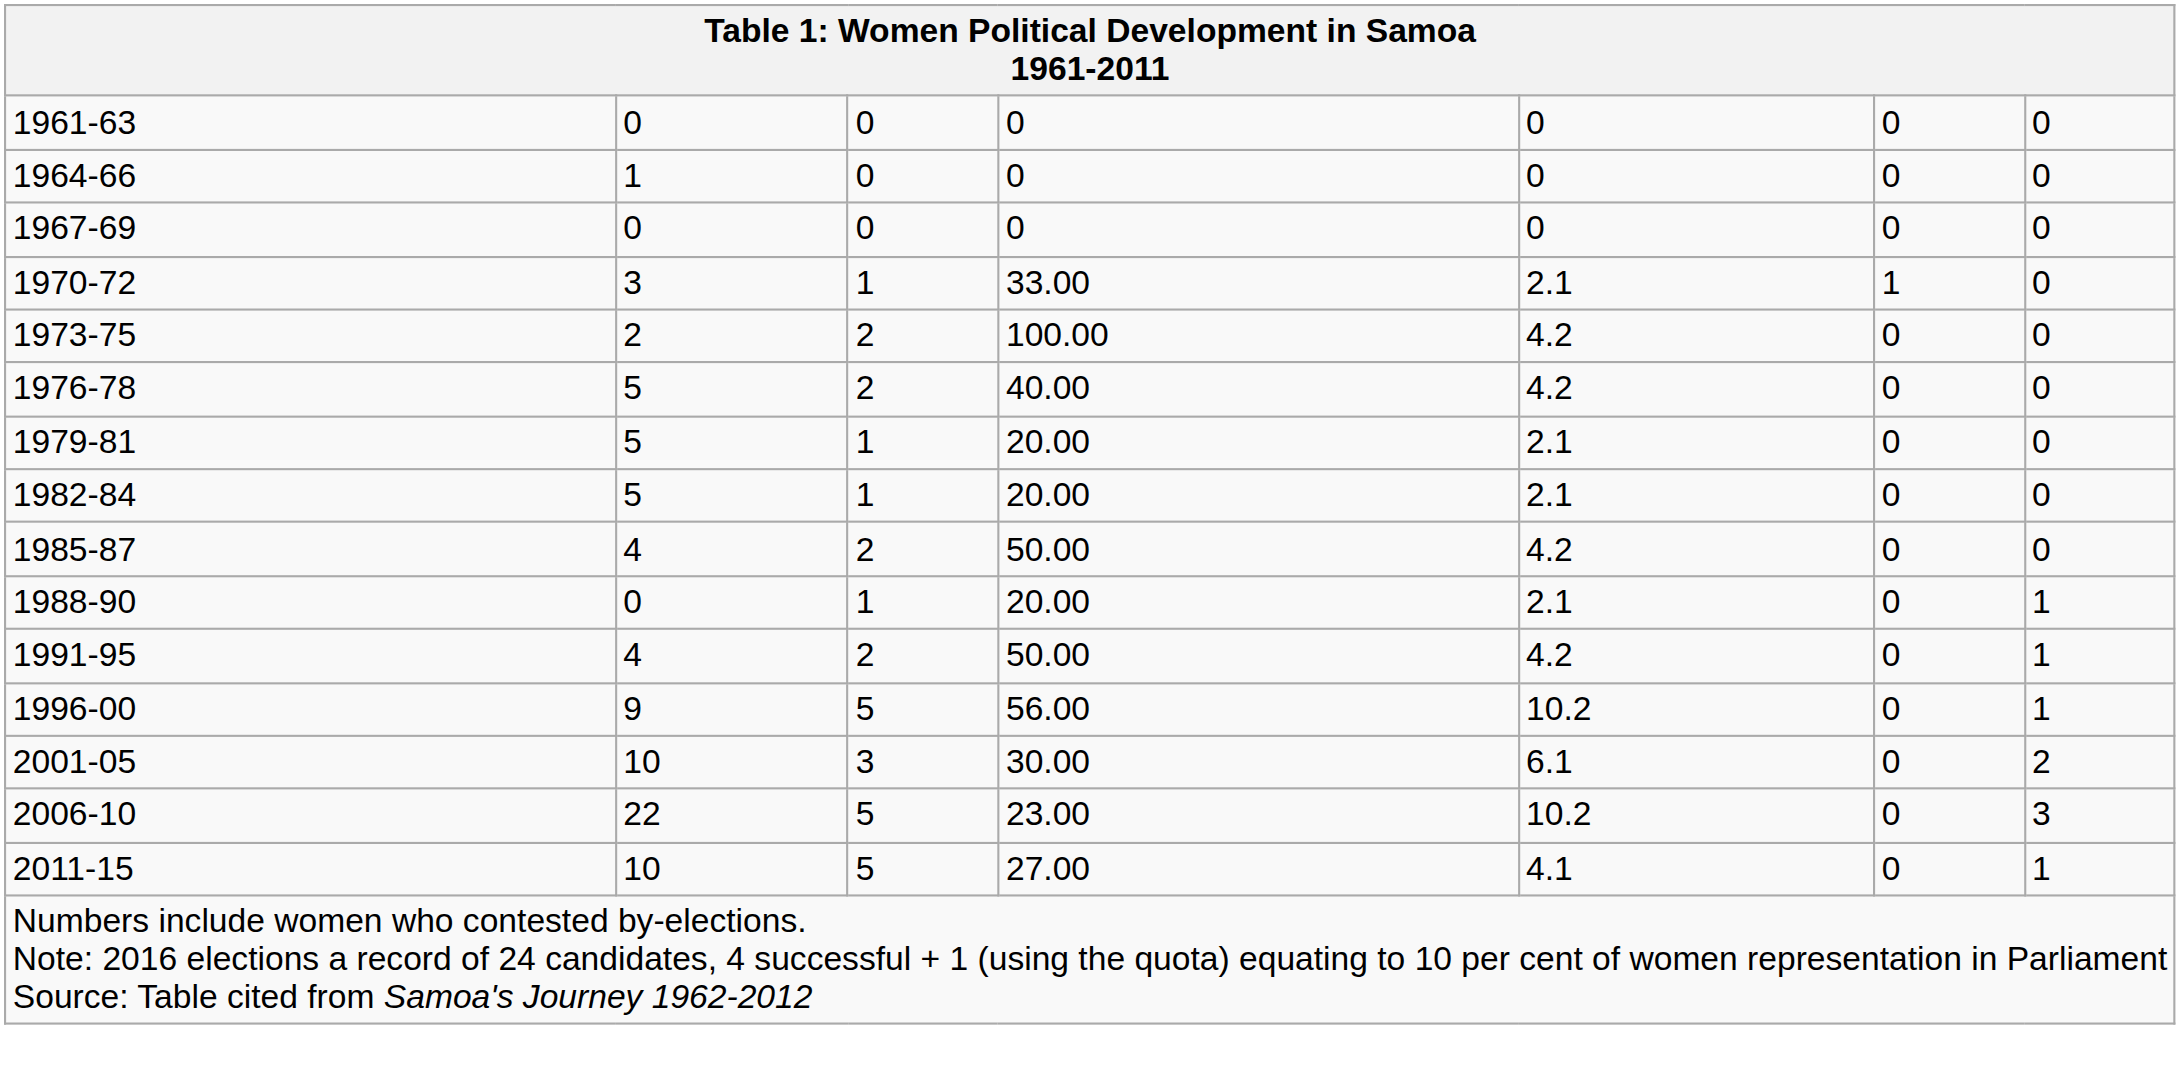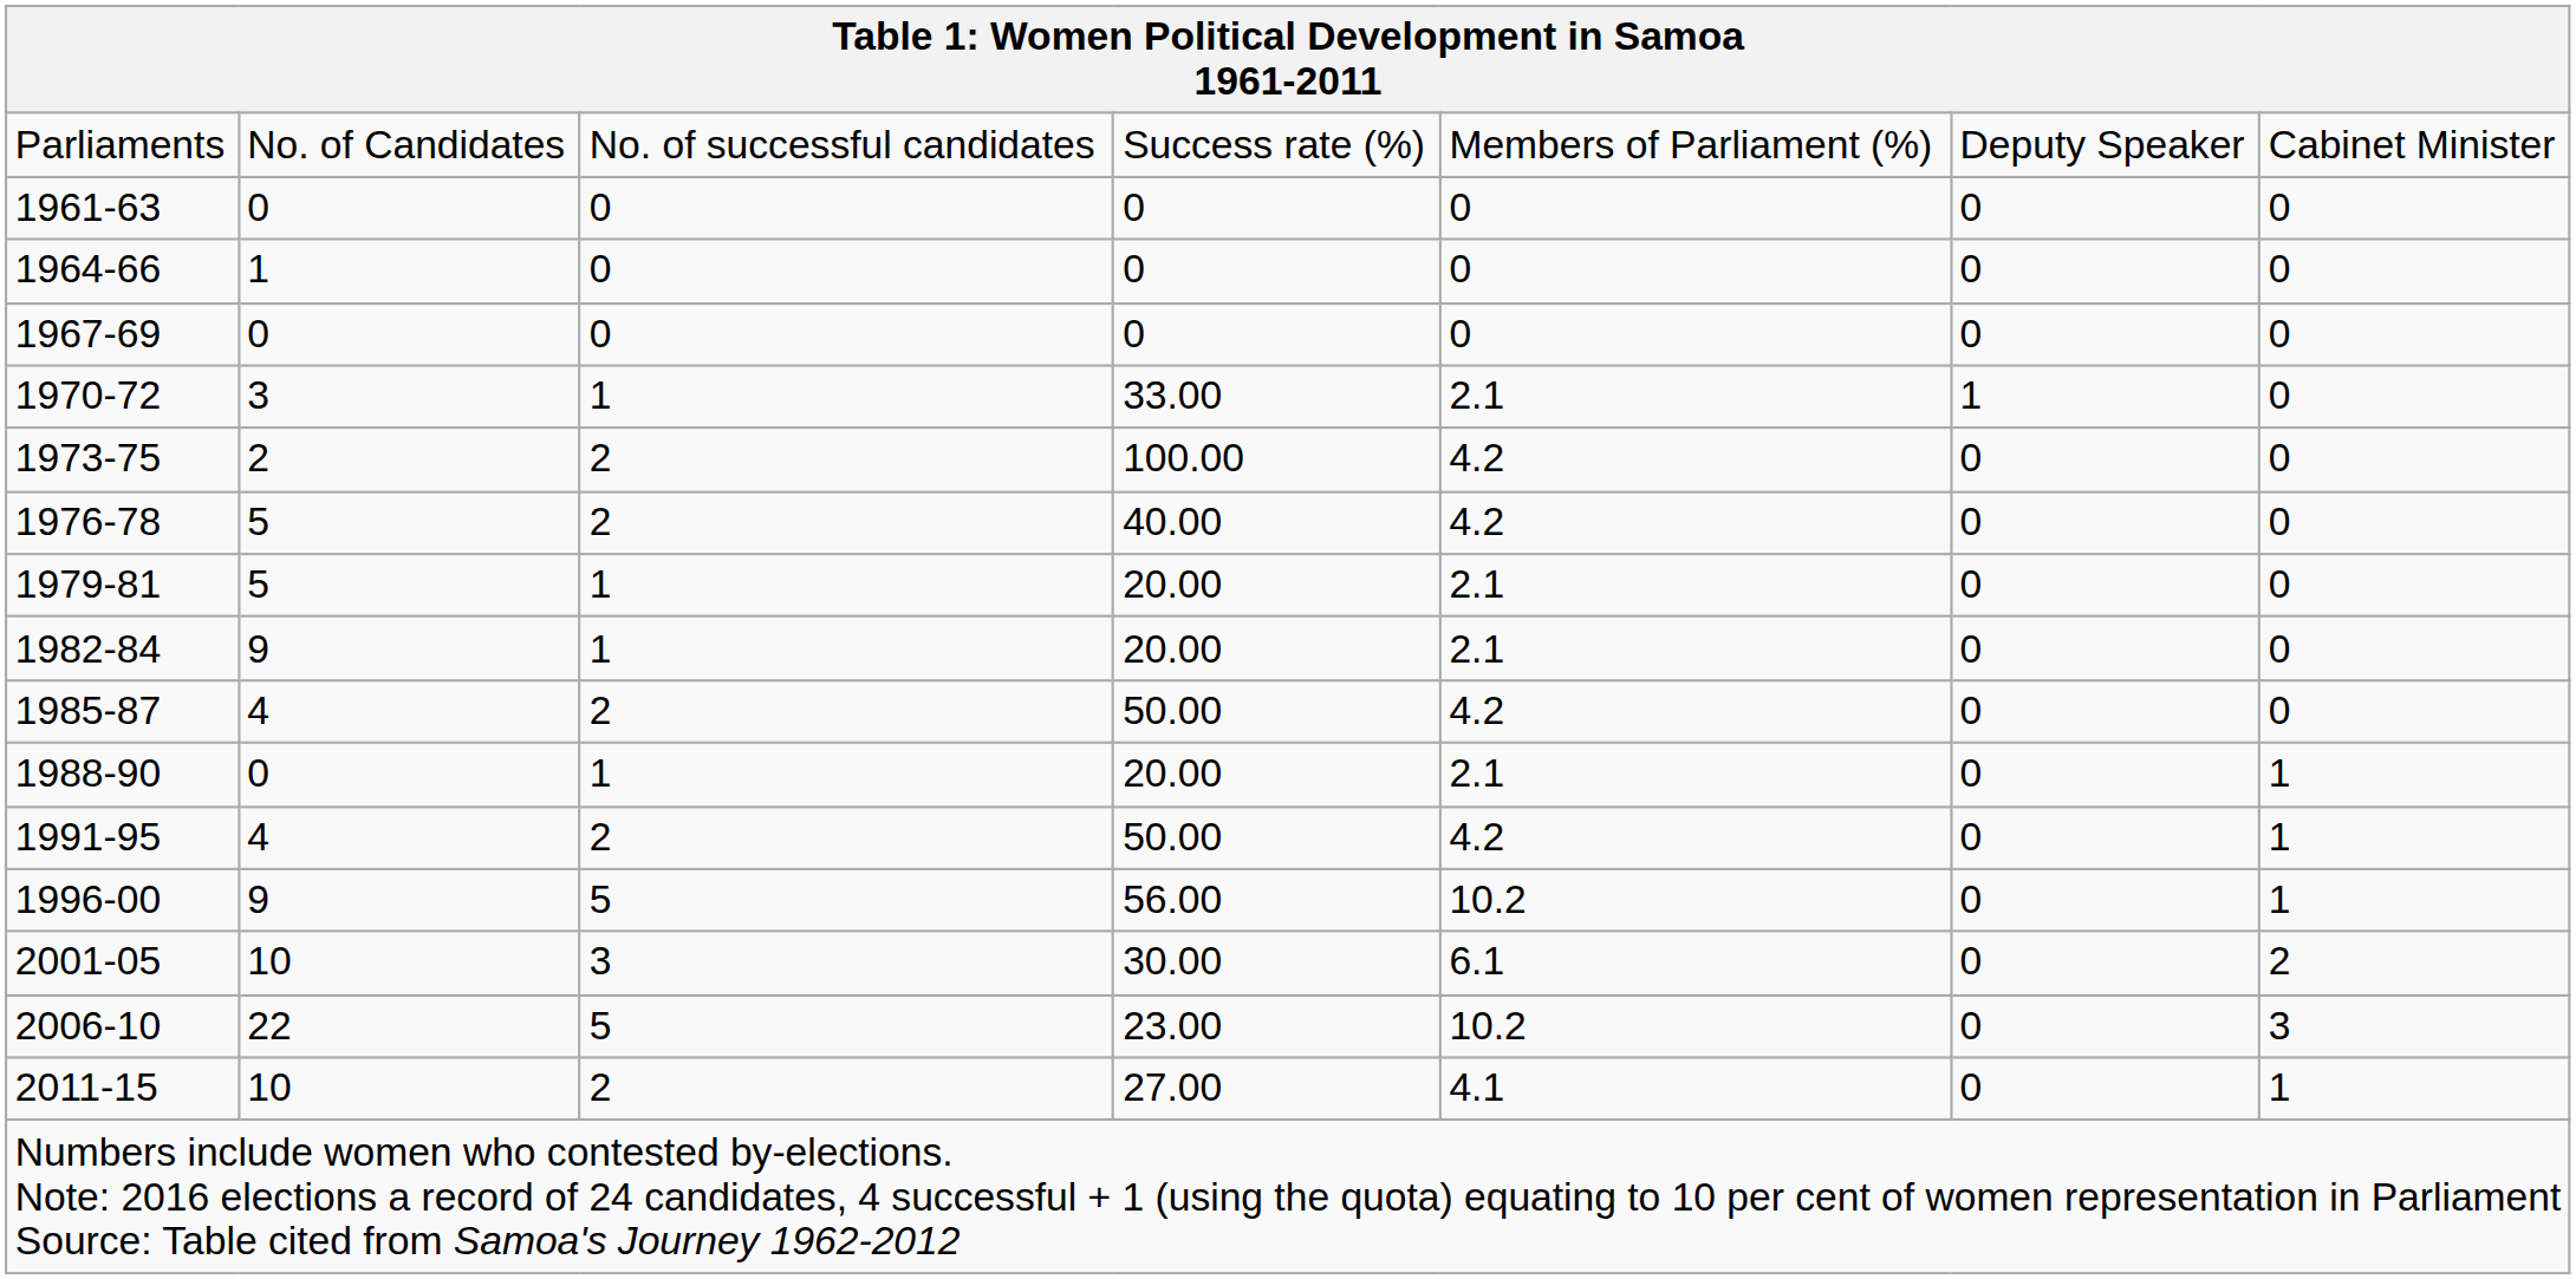+ row: Parliaments | No. of Candidates | No. of successful candidates | Success rate (%) | Members of Parliament (%) | Deputy Speaker | Cabinet Minister
1982-84 | column 2: 5 -> 9
2011-15 | column 3: 5 -> 2
